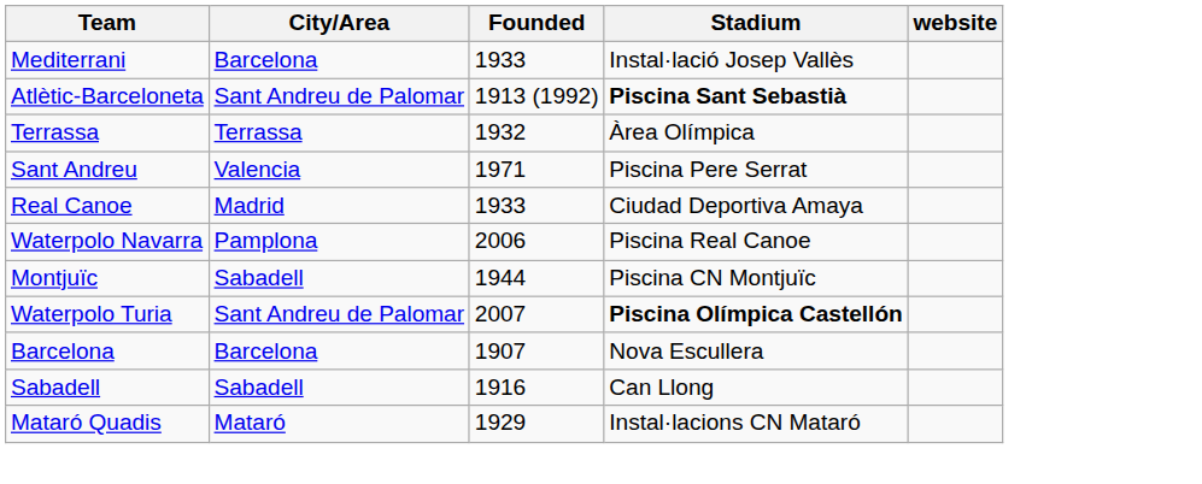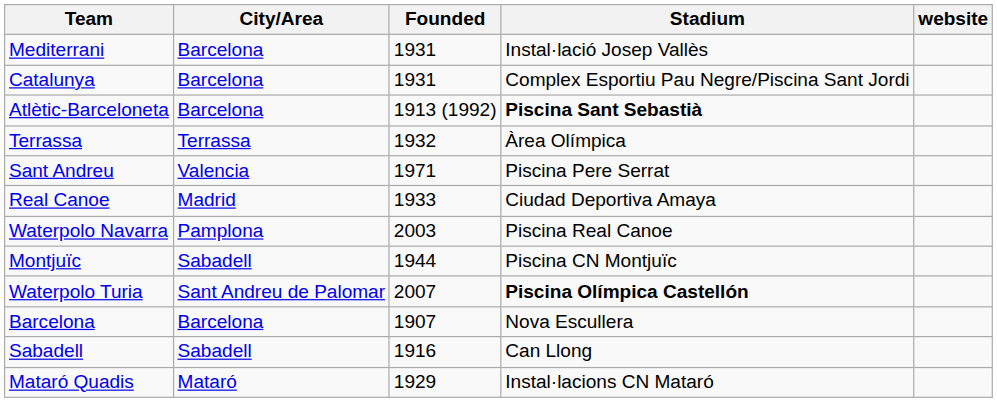Mediterrani | Founded: 1933 -> 1931
+ row: Catalunya | Barcelona | 1931 | Complex Esportiu Pau Negre/Piscina Sant Jordi
Atlètic-Barceloneta | City/Area: Sant Andreu de Palomar -> Barcelona
Waterpolo Navarra | Founded: 2006 -> 2003
